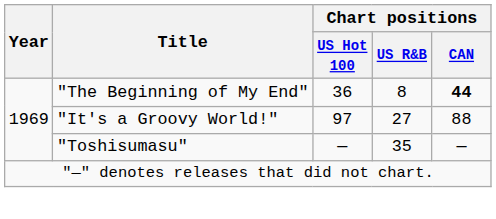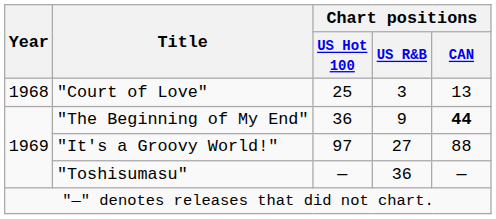+ row: 1968 | "Court of Love" | 25 | 3 | 13
"The Beginning of My End" | Chart positions / US R&B: 8 -> 9
"Toshisumasu" | Chart positions / US R&B: 35 -> 36
